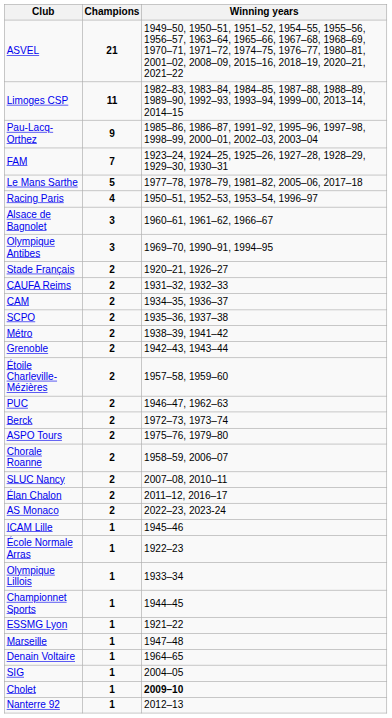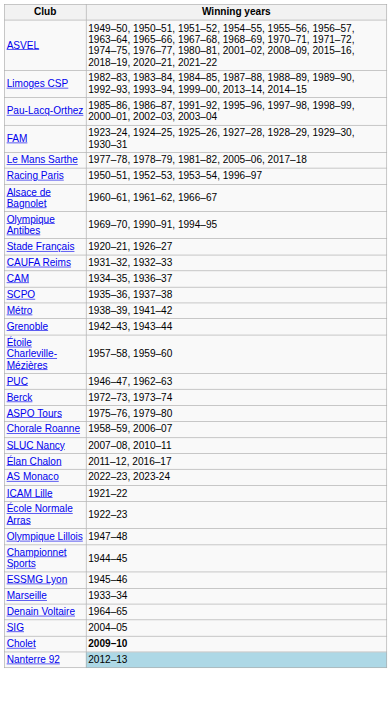- column: Champions | 21 | 11 | 9 | 7 | 5 | 4 | 3 | 3 | 2 | 2 | 2 | 2 | 2 | 2 | 2 | 2 | 2 | 2 | 2 | 2 | 2 | 2 | 1 | 1 | 1 | 1 | 1 | 1 | 1 | 1 | 1 | 1
ICAM Lille | Winning years: 1945–46 -> 1921–22
Olympique Lillois | Winning years: 1933–34 -> 1947–48
ESSMG Lyon | Winning years: 1921–22 -> 1945–46
Marseille | Winning years: 1947–48 -> 1933–34
Nanterre 92 | Winning years: no background -> lightblue background
